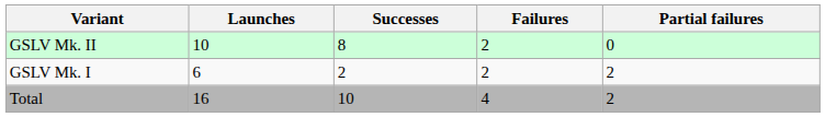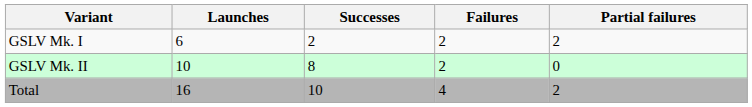rows swapped: GSLV Mk. I <-> GSLV Mk. II
